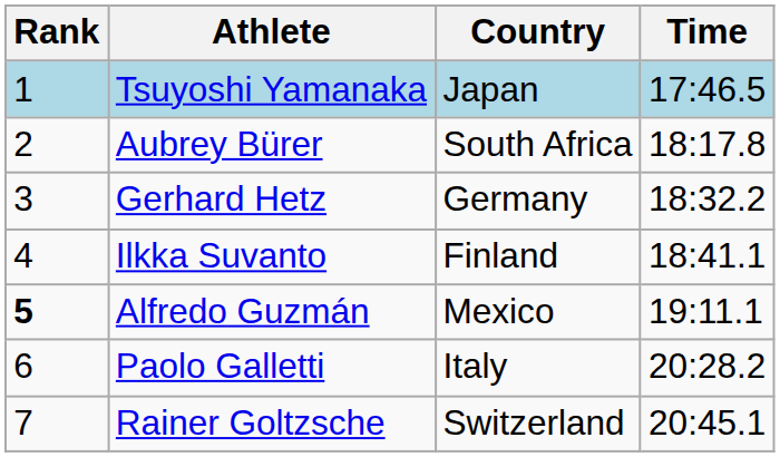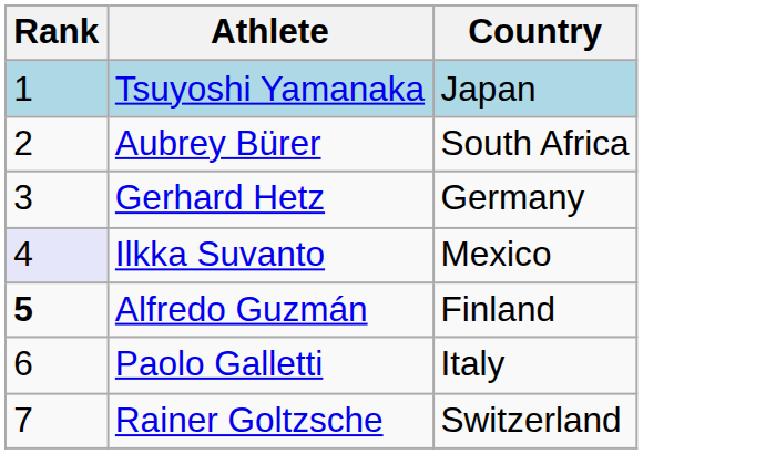- column: Time | 17:46.5 | 18:17.8 | 18:32.2 | 18:41.1 | 19:11.1 | 20:28.2 | 20:45.1
Ilkka Suvanto | Rank: no background -> lavender background
Ilkka Suvanto | Country: Finland -> Mexico
Alfredo Guzmán | Country: Mexico -> Finland
